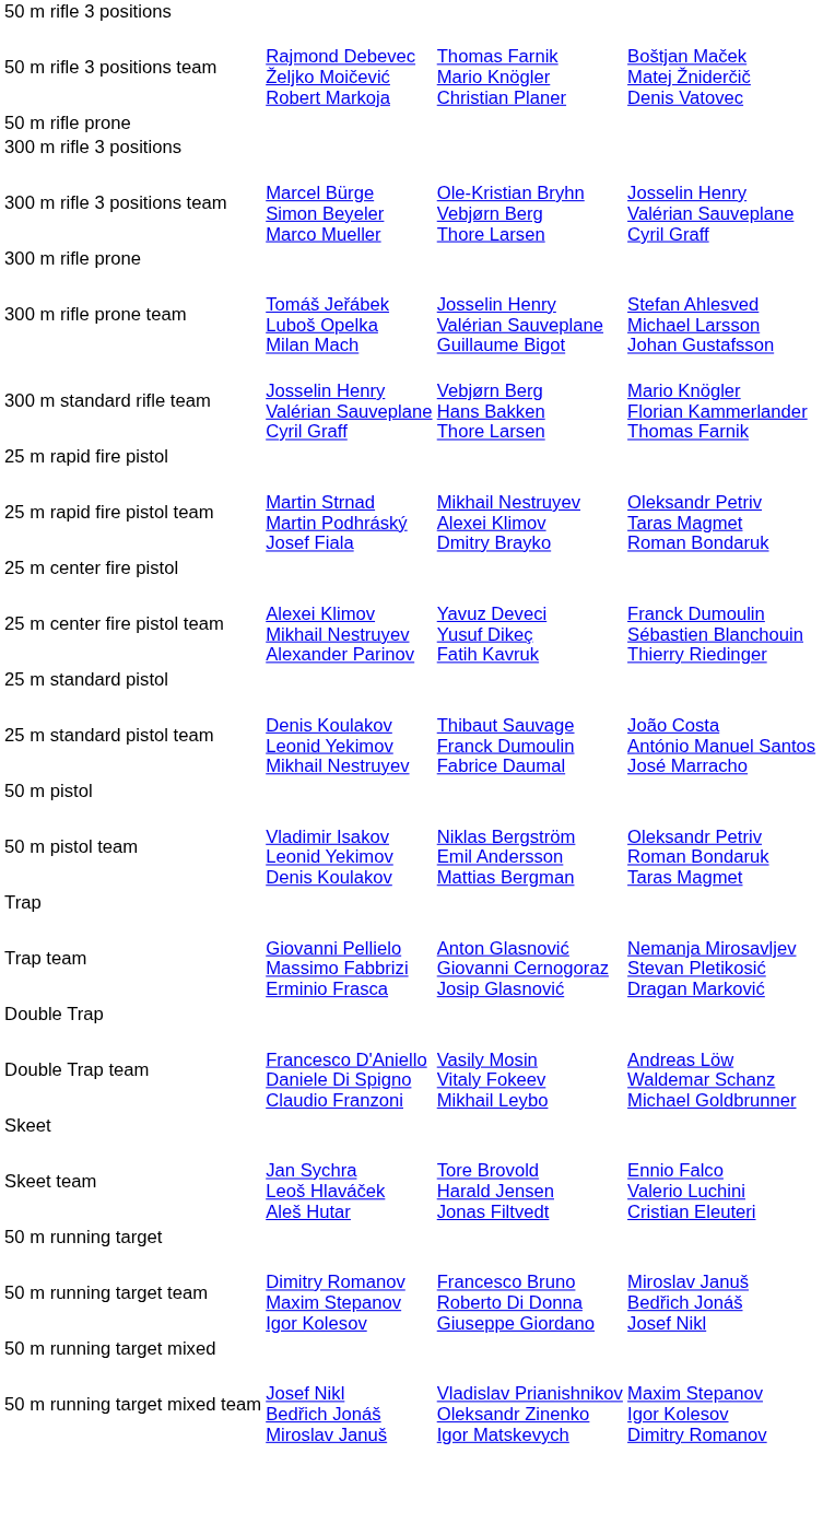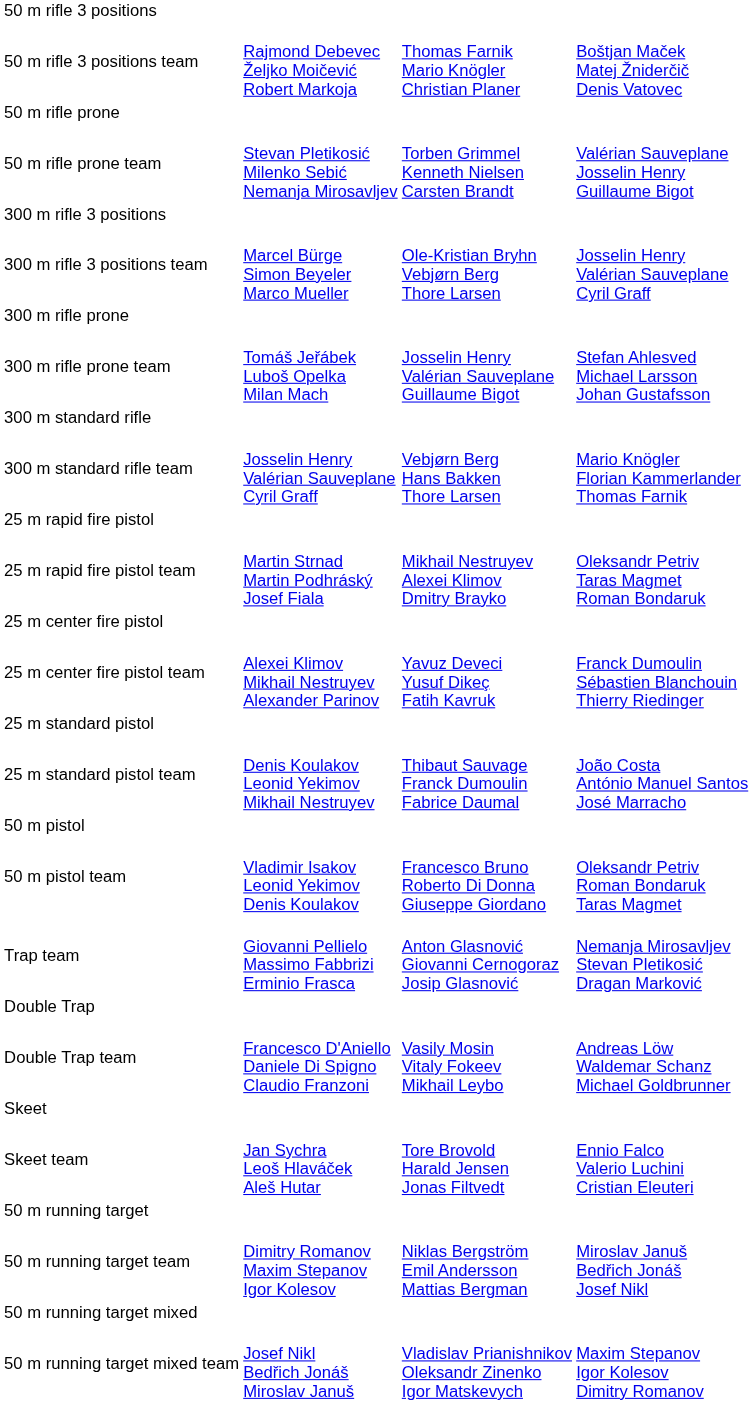+ row: 50 m rifle prone team | Stevan Pletikosić Milenko Sebić Nemanja Mirosavljev | Torben Grimmel Kenneth Nielsen Carsten Brandt | Valérian Sauveplane Josselin Henry Guillaume Bigot
+ row: 300 m standard rifle
50 m pistol team | column 3: Niklas Bergström Emil Andersson Mattias Bergman -> Francesco Bruno Roberto Di Donna Giuseppe Giordano
- row: Trap
50 m running target team | column 3: Francesco Bruno Roberto Di Donna Giuseppe Giordano -> Niklas Bergström Emil Andersson Mattias Bergman
